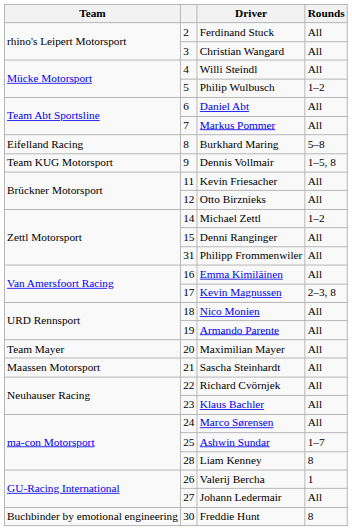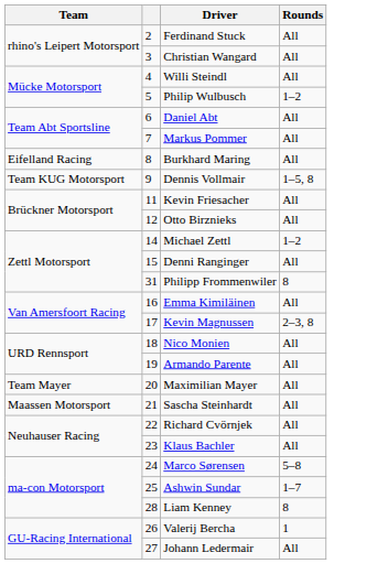Burkhard Maring | Rounds: 5–8 -> All
Philipp Frommenwiler | Rounds: All -> 8
Marco Sørensen | Rounds: All -> 5–8
- row: Buchbinder by emotional engineering | 30 | Freddie Hunt | 8
